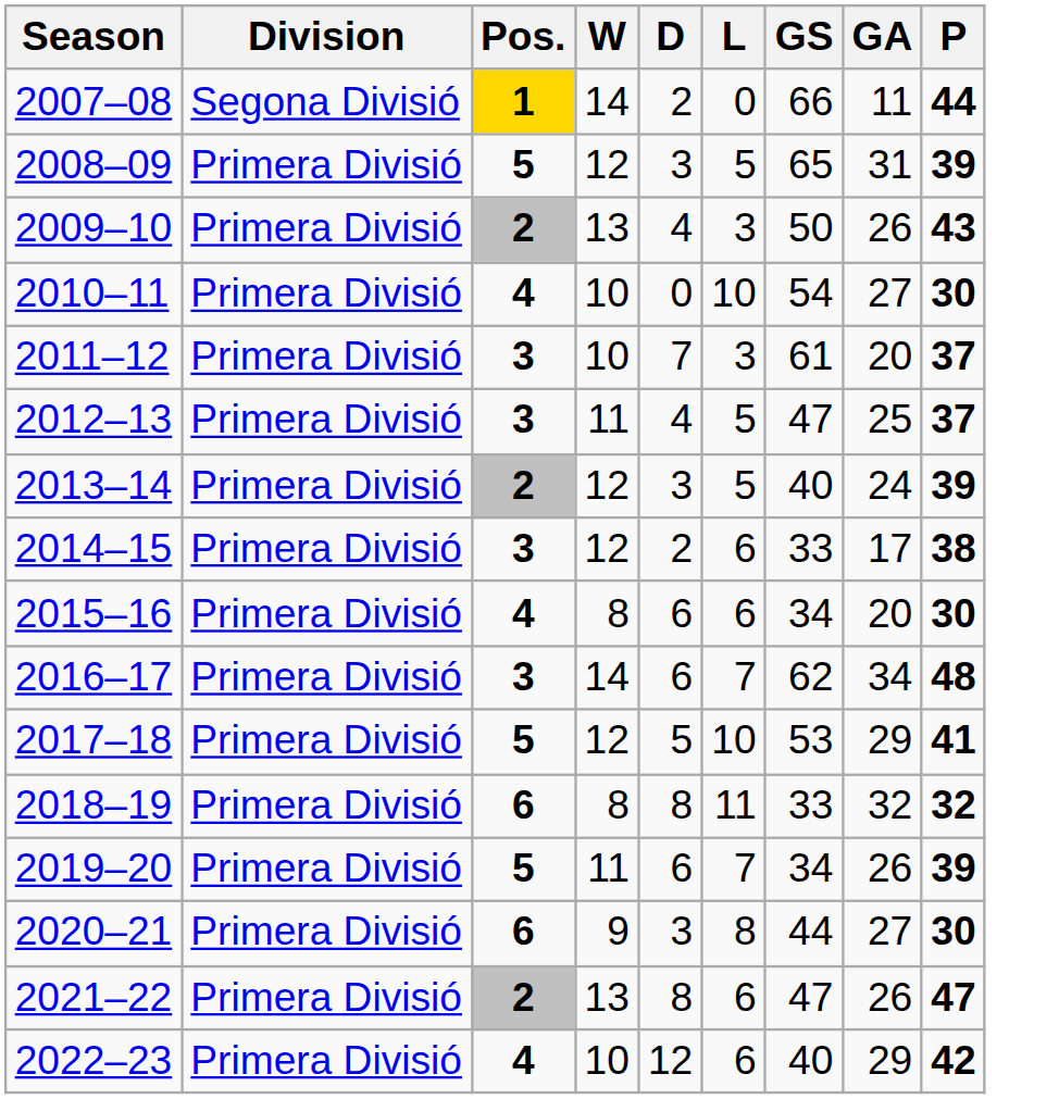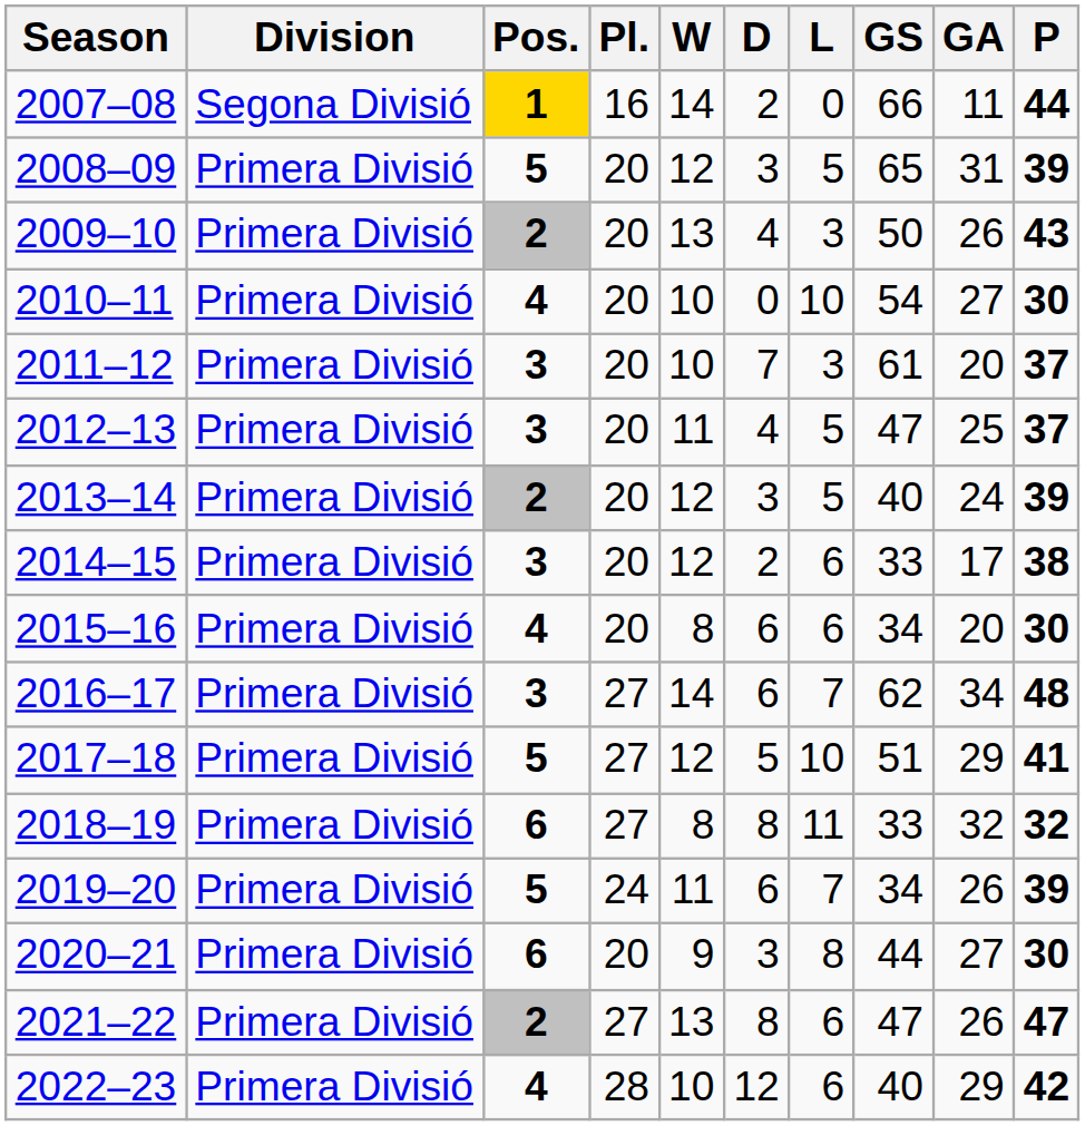+ column: Pl. | 16 | 20 | 20 | 20 | 20 | 20 | 20 | 20 | 20 | 27 | 27 | 27 | 24 | 20 | 27 | 28
2017–18 | GS: 53 -> 51
